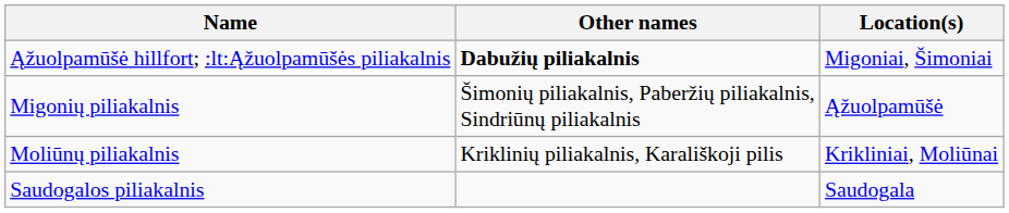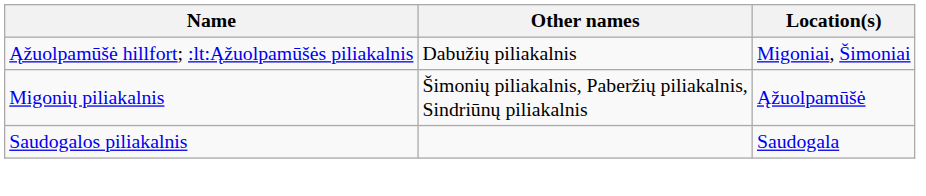Ąžuolpamūšė hillfort; :lt:Ąžuolpamūšės piliakalnis | Other names: bold -> normal
- row: Moliūnų piliakalnis | Kriklinių piliakalnis, Karališkoji pilis | Krikliniai, Moliūnai
